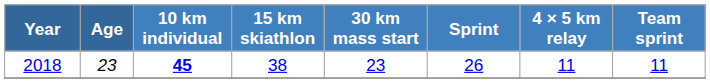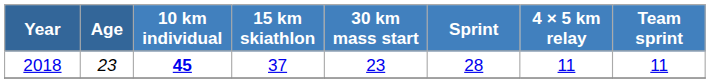2018 | 15 km skiathlon: 38 -> 37
2018 | Sprint: 26 -> 28
